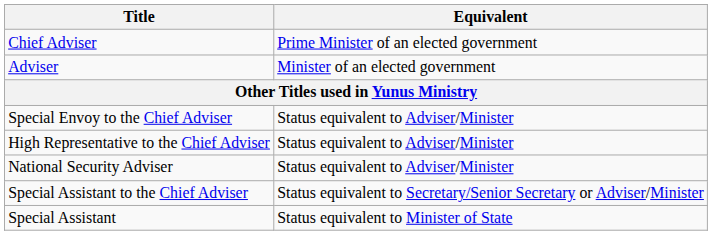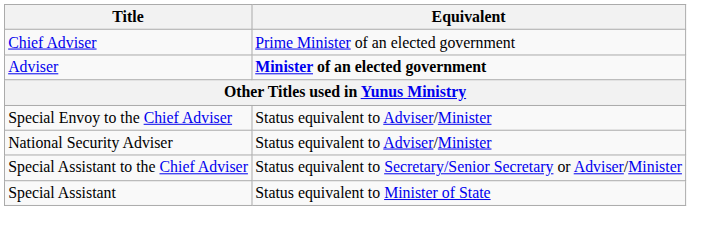Adviser | Equivalent: normal -> bold
- row: High Representative to the Chief Adviser | Status equivalent to Adviser/Minister
